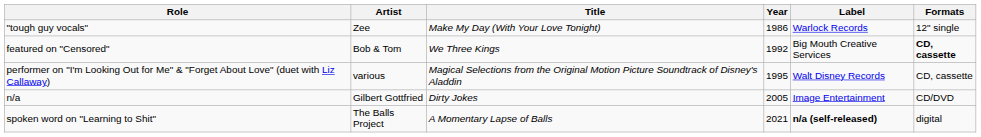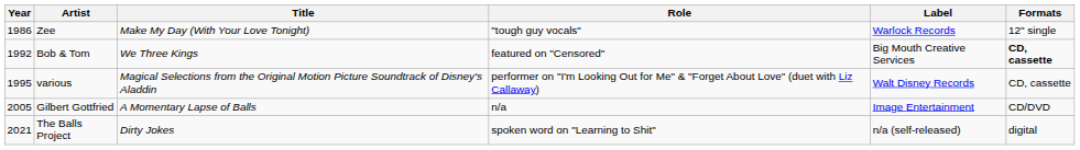columns swapped: Year <-> Role
Gilbert Gottfried | Title: Dirty Jokes -> A Momentary Lapse of Balls
The Balls Project | Title: A Momentary Lapse of Balls -> Dirty Jokes
The Balls Project | Label: bold -> normal
